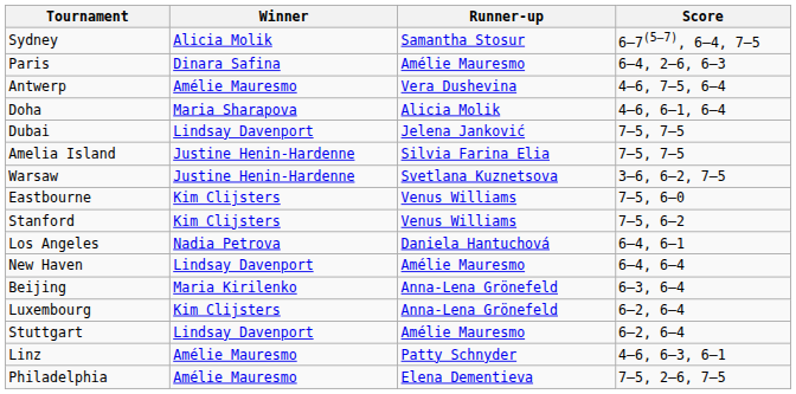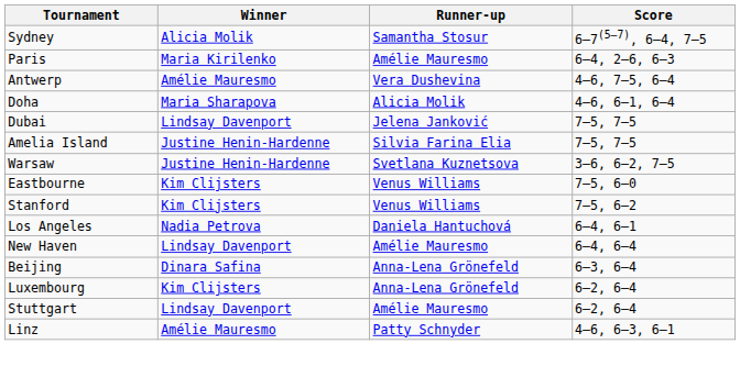Paris | Winner: Dinara Safina -> Maria Kirilenko
Beijing | Winner: Maria Kirilenko -> Dinara Safina
- row: Philadelphia | Amélie Mauresmo | Elena Dementieva | 7–5, 2–6, 7–5
